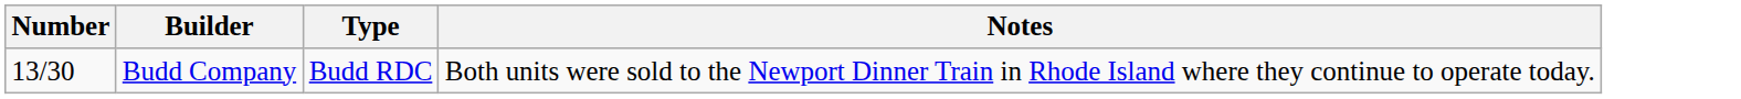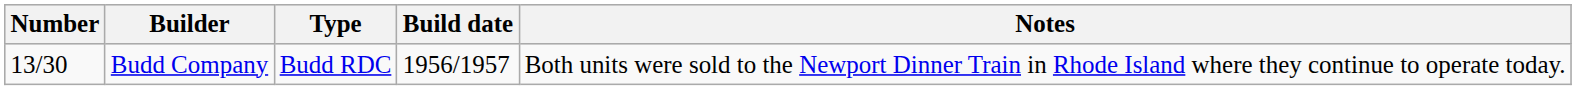+ column: Build date | 1956/1957
